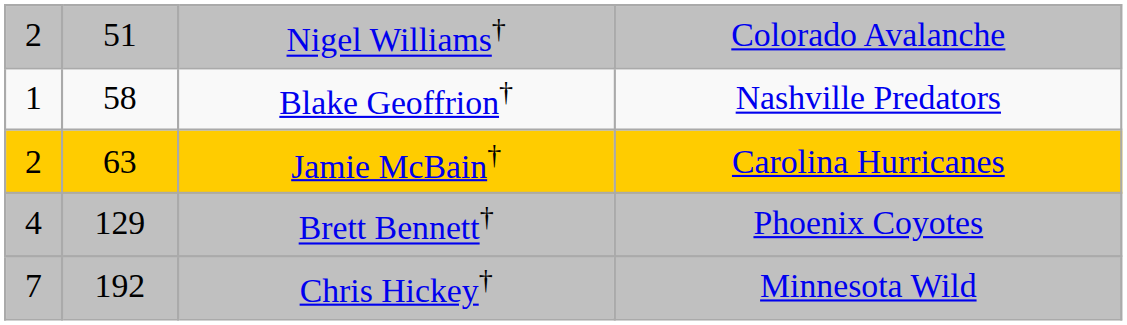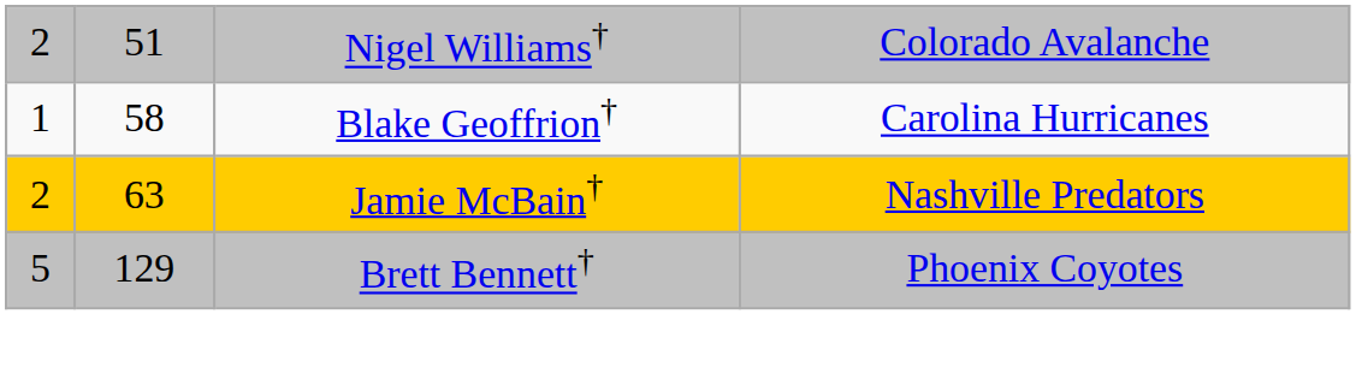Blake Geoffrion† | column 4: Nashville Predators -> Carolina Hurricanes
Jamie McBain† | column 4: Carolina Hurricanes -> Nashville Predators
Brett Bennett† | column 1: 4 -> 5
- row: 7 | 192 | Chris Hickey† | Minnesota Wild
